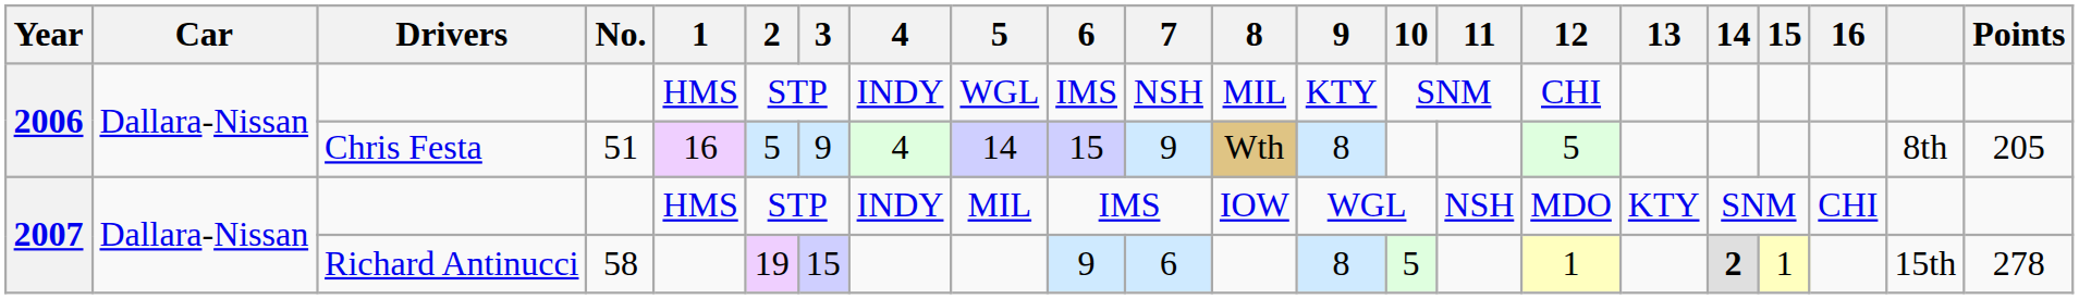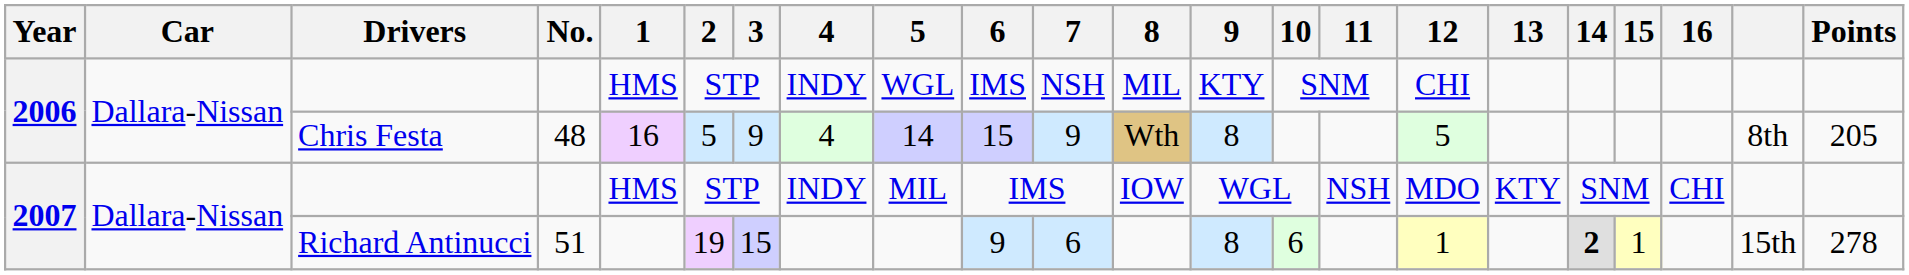Chris Festa | No.: 51 -> 48
Richard Antinucci | No.: 58 -> 51
Richard Antinucci | 10: 5 -> 6
